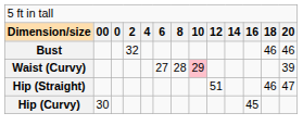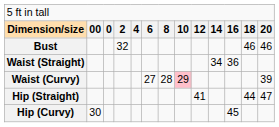+ row: Waist (Straight) | 34 | 36
Hip (Straight) | column 9: 51 -> 41
Hip (Straight) | column 12: 46 -> 44
